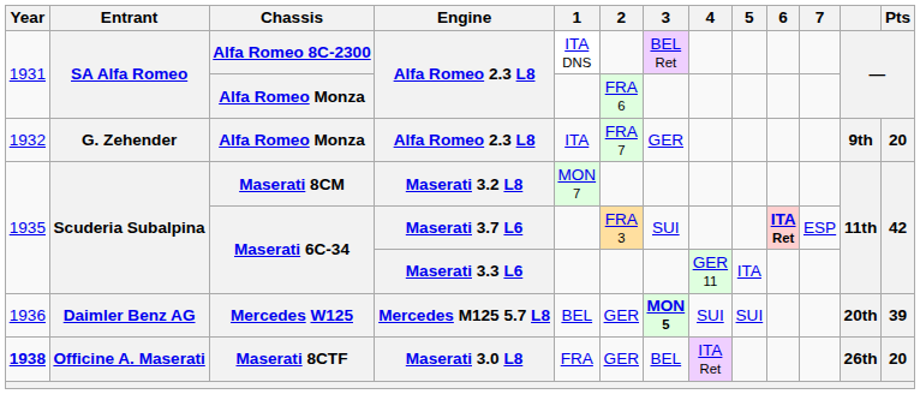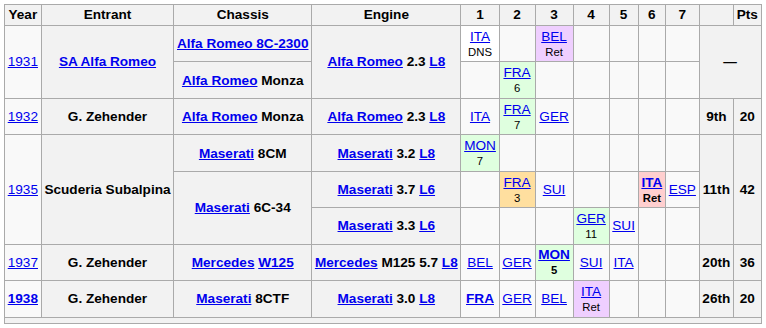Maserati 6C-34 / Maserati 3.3 L6 | 5: ITA -> SUI
Mercedes W125 | Year: 1936 -> 1937
Mercedes W125 | Entrant: Daimler Benz AG -> G. Zehender
Mercedes W125 | 5: SUI -> ITA
Mercedes W125 | Pts: 39 -> 36
Maserati 8CTF | Entrant: Officine A. Maserati -> G. Zehender
Maserati 8CTF | 1: normal -> bold
